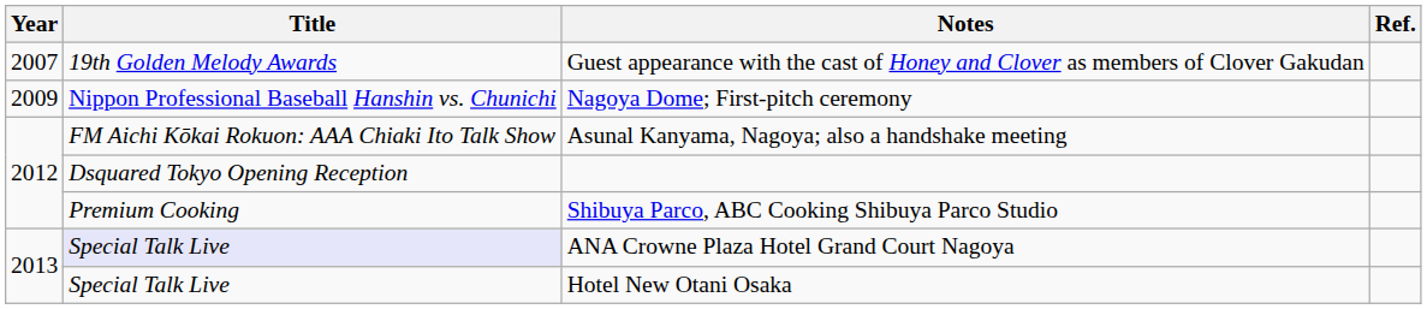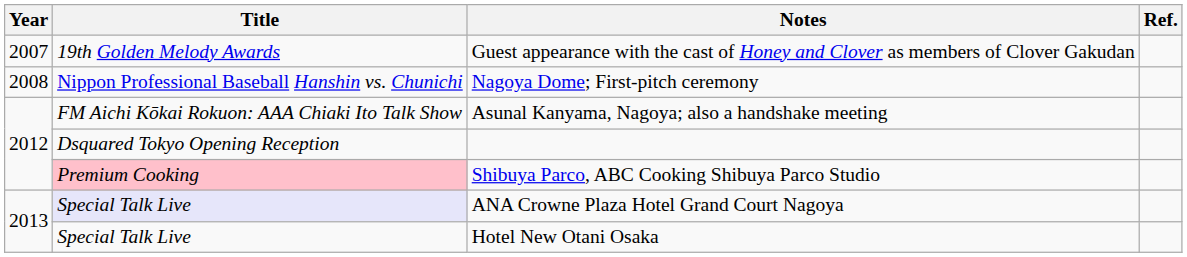Nagoya Dome; First-pitch ceremony | Year: 2009 -> 2008
Shibuya Parco, ABC Cooking Shibuya Parco Studio | Title: no background -> pink background
